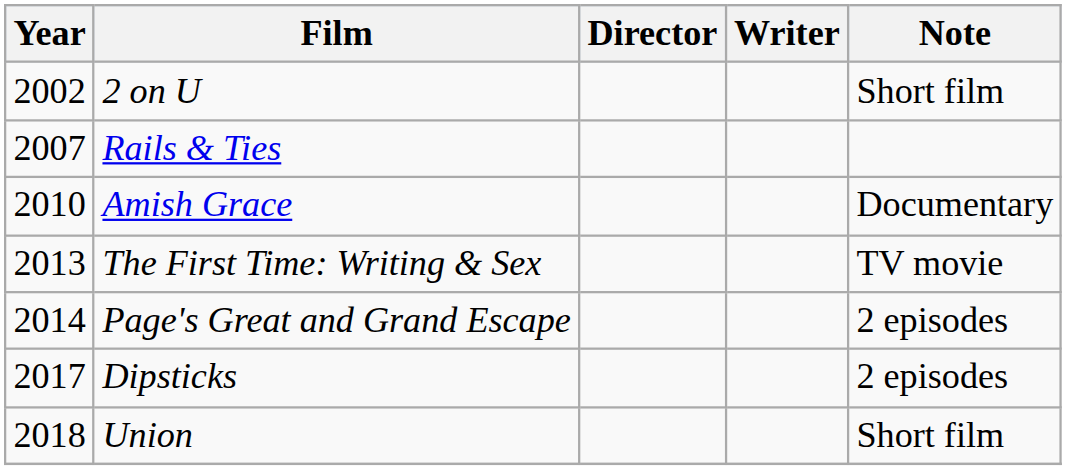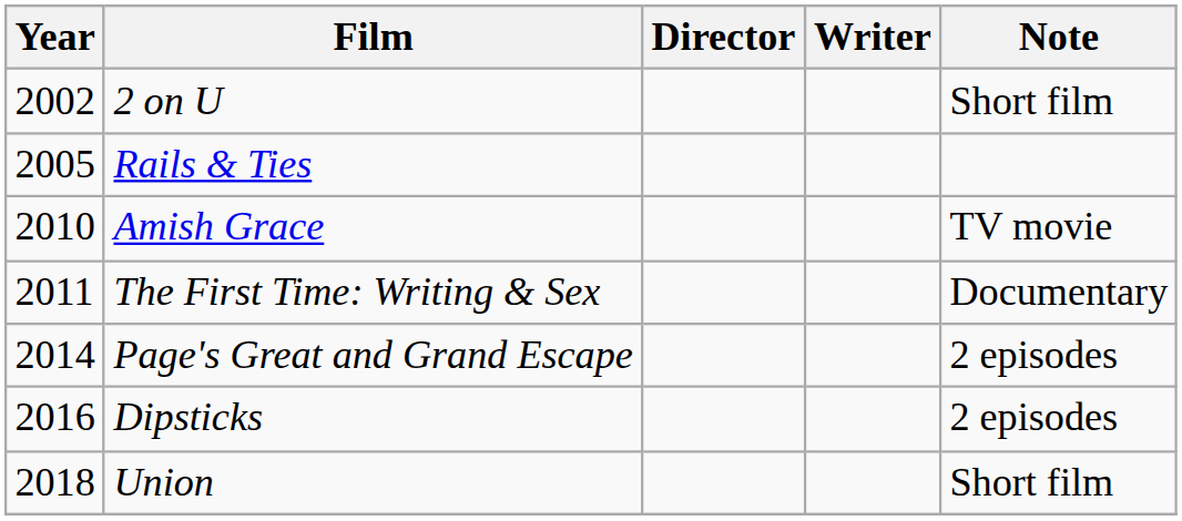Rails & Ties | Year: 2007 -> 2005
Amish Grace | Note: Documentary -> TV movie
The First Time: Writing & Sex | Year: 2013 -> 2011
The First Time: Writing & Sex | Note: TV movie -> Documentary
Dipsticks | Year: 2017 -> 2016
